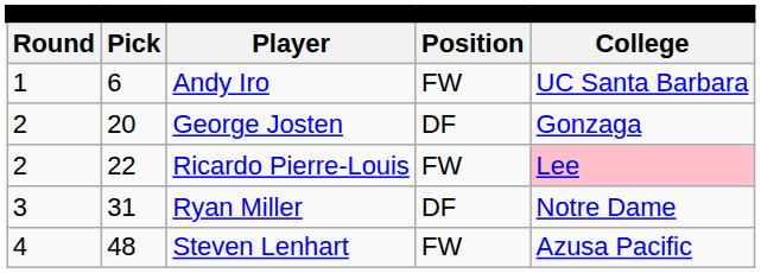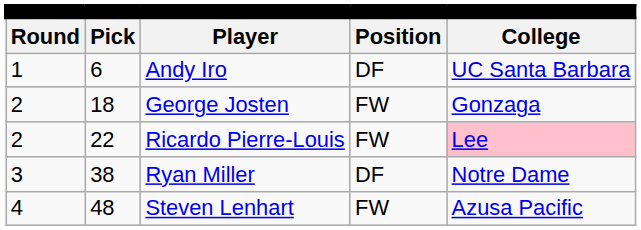Andy Iro | column 4: FW -> DF
George Josten | column 2: 20 -> 18
George Josten | column 4: DF -> FW
Ryan Miller | column 2: 31 -> 38
